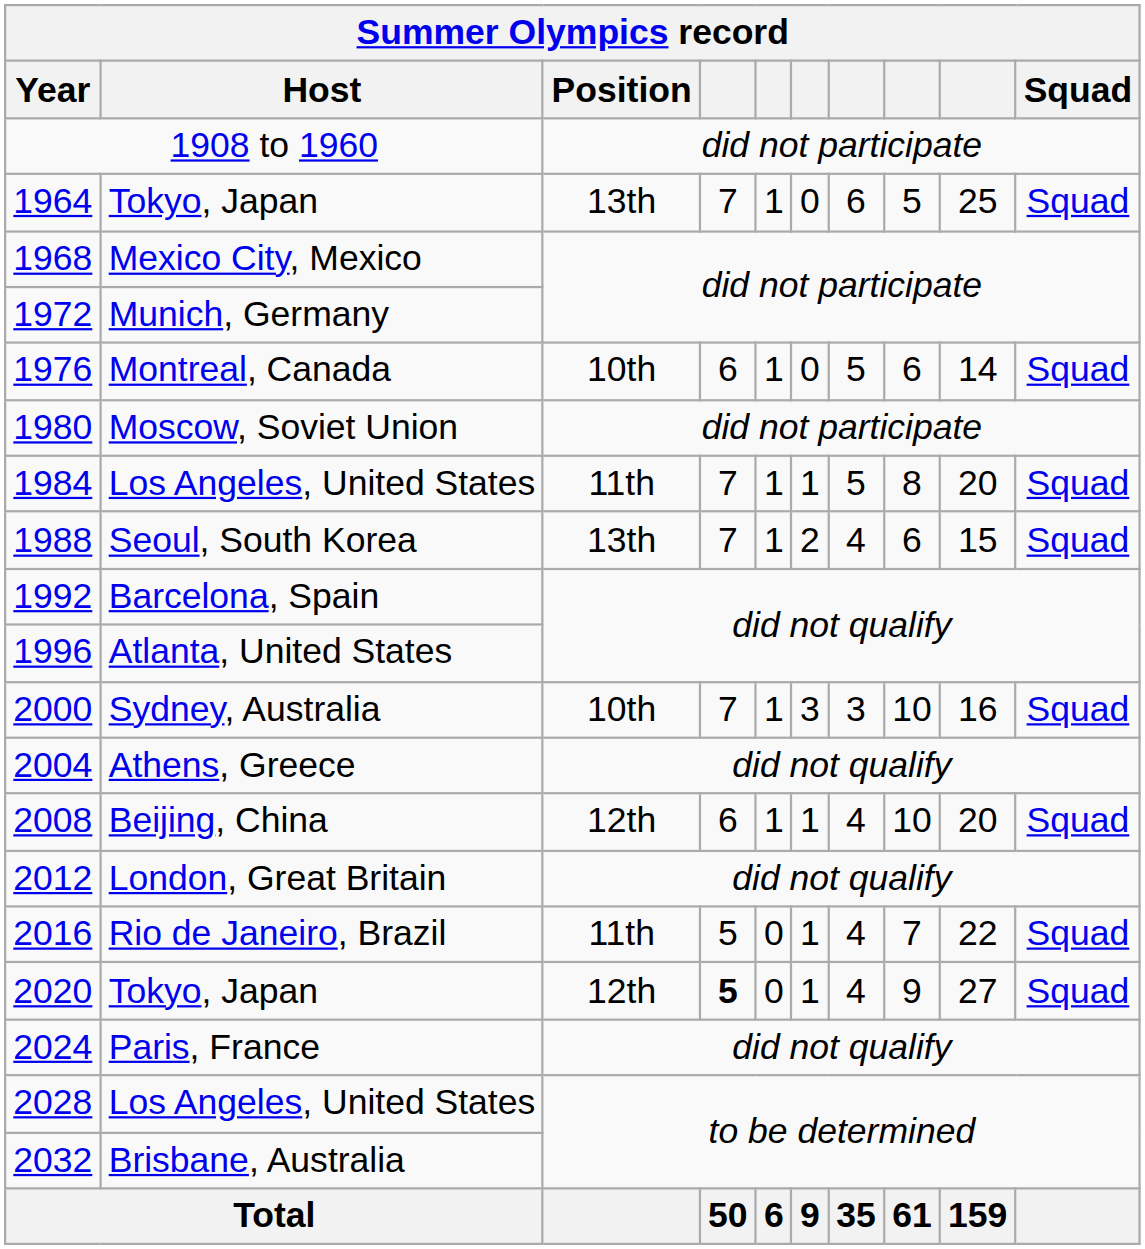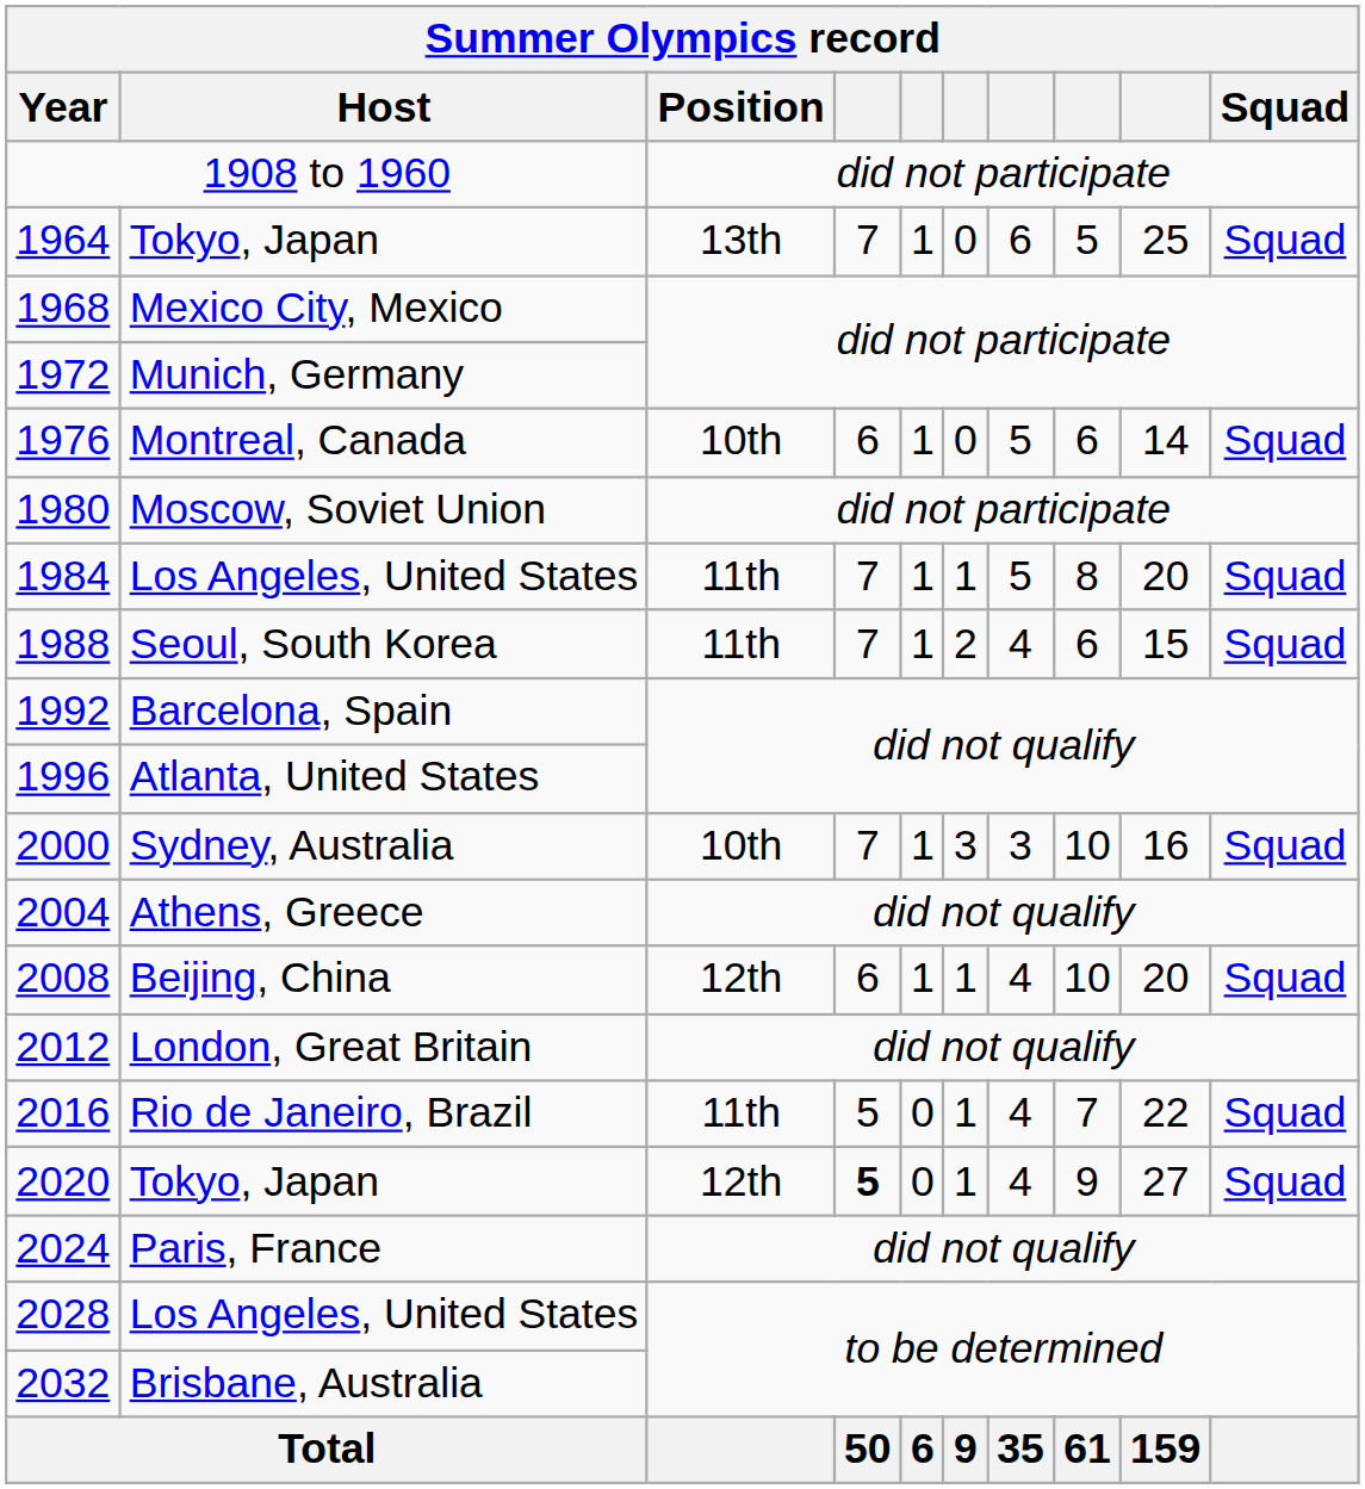1988 | Position: 13th -> 11th
